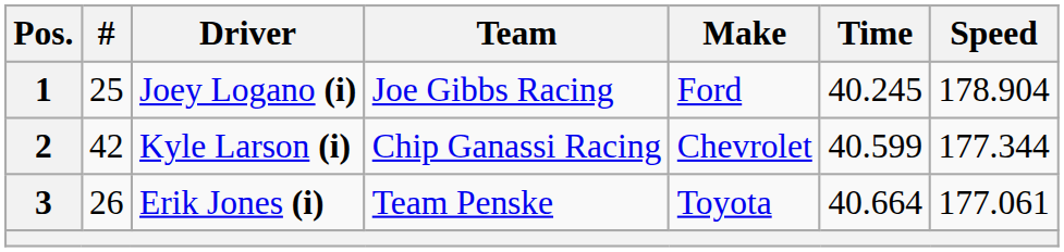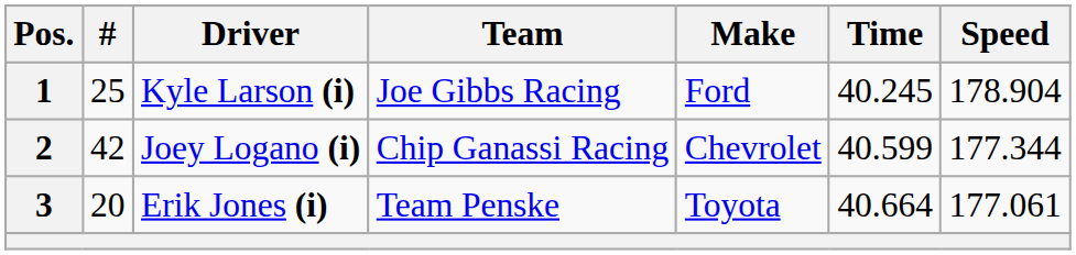1 | Driver: Joey Logano (i) -> Kyle Larson (i)
2 | Driver: Kyle Larson (i) -> Joey Logano (i)
3 | #: 26 -> 20
